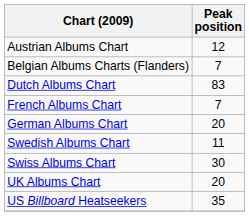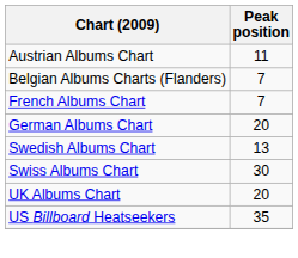Austrian Albums Chart | Peak position: 12 -> 11
- row: Dutch Albums Chart | 83
Swedish Albums Chart | Peak position: 11 -> 13
